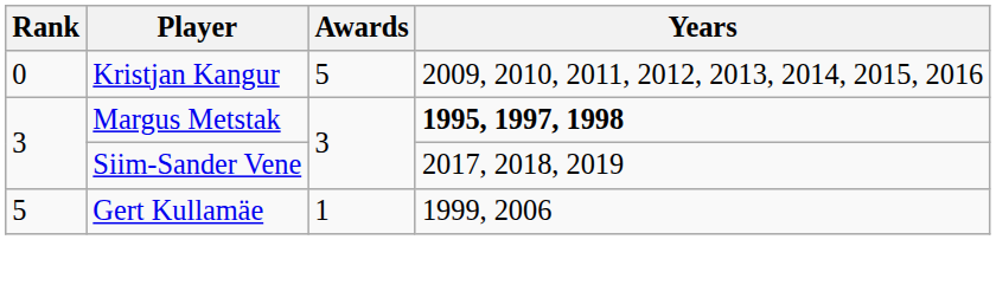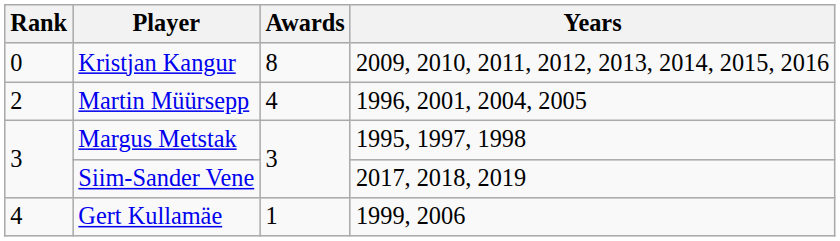Kristjan Kangur | Awards: 5 -> 8
+ row: 2 | Martin Müürsepp | 4 | 1996, 2001, 2004, 2005
Margus Metstak | Years: bold -> normal
Gert Kullamäe | Rank: 5 -> 4
